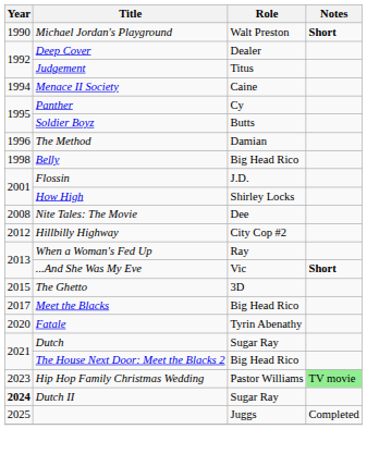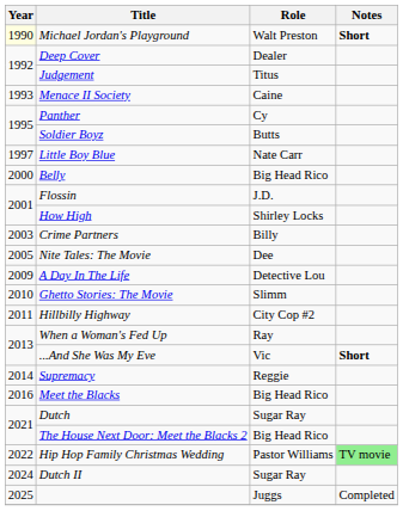Michael Jordan's Playground | Year: no background -> lightyellow background
Menace II Society | Year: 1994 -> 1993
- row: 1996 | The Method | Damian
+ row: 1997 | Little Boy Blue | Nate Carr
Belly | Year: 1998 -> 2000
+ row: 2003 | Crime Partners | Billy
Nite Tales: The Movie | Year: 2008 -> 2005
+ row: 2009 | A Day In The Life | Detective Lou
+ row: 2010 | Ghetto Stories: The Movie | Slimm
Hillbilly Highway | Year: 2012 -> 2011
+ row: 2014 | Supremacy | Reggie
- row: 2015 | The Ghetto | 3D
Meet the Blacks | Year: 2017 -> 2016
- row: 2020 | Fatale | Tyrin Abenathy
Hip Hop Family Christmas Wedding | Year: 2023 -> 2022
Dutch II | Year: bold -> normal
